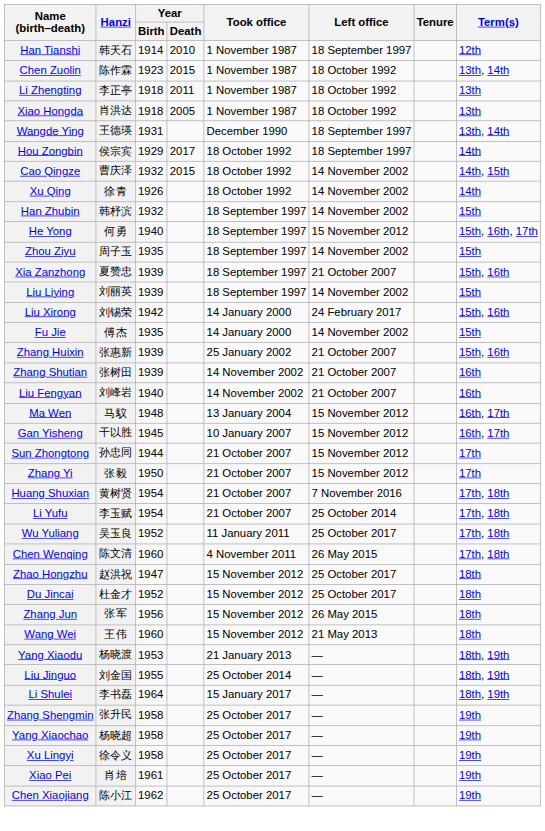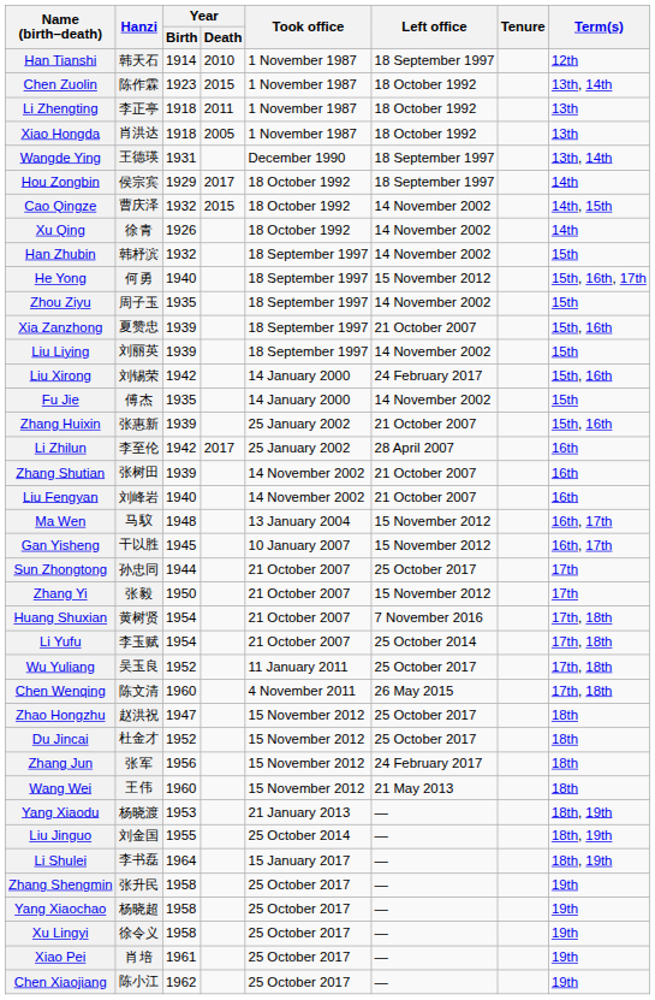+ row: Li Zhilun | 李至伦 | 1942 | 2017 | 25 January 2002 | 28 April 2007 | 16th
Sun Zhongtong | Left office: 15 November 2012 -> 25 October 2017
Zhang Jun | Left office: 26 May 2015 -> 24 February 2017
